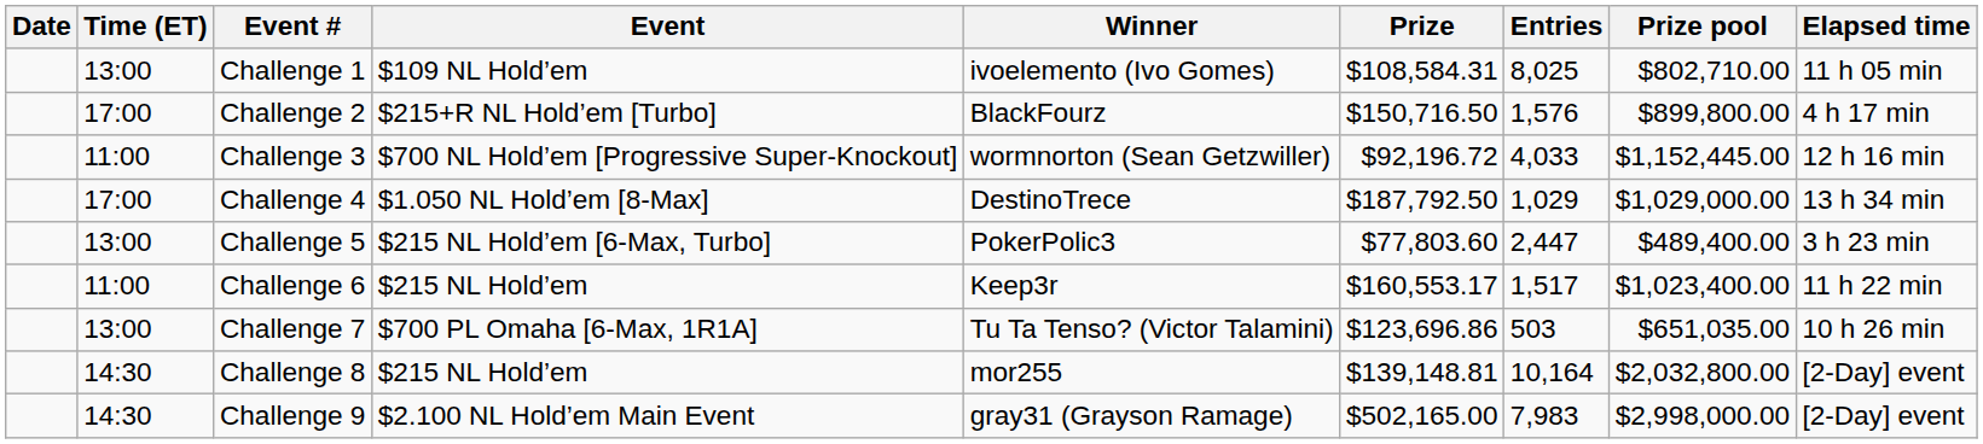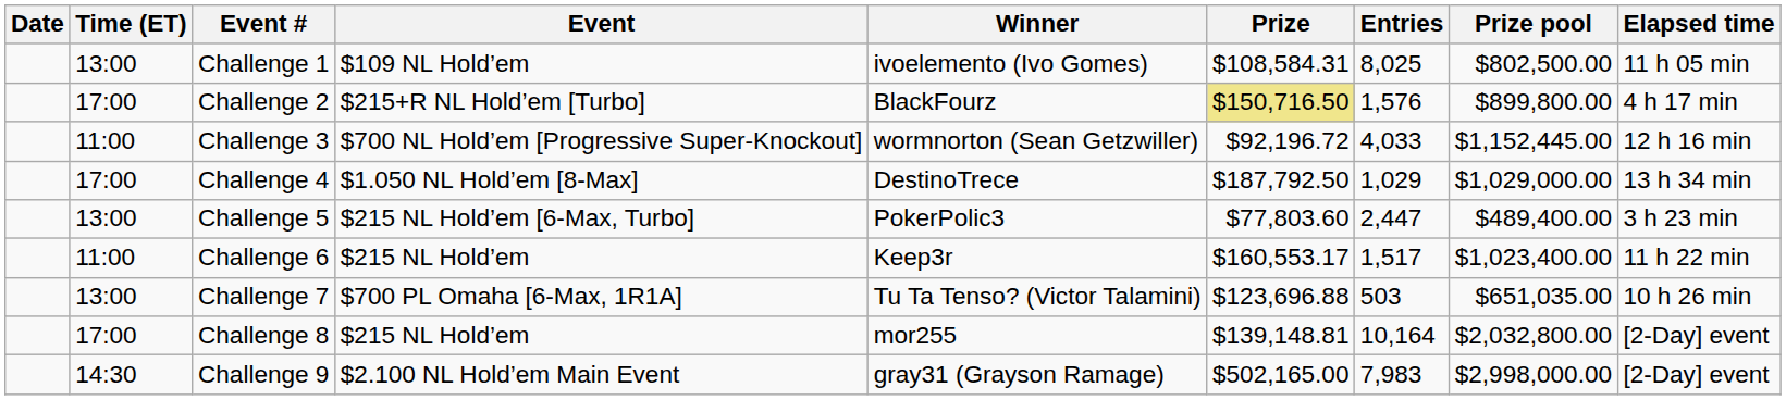Challenge 1 | Prize pool: $802,710.00 -> $802,500.00
Challenge 2 | Prize: no background -> khaki background
Challenge 7 | Prize: $123,696.86 -> $123,696.88
Challenge 8 | Time (ET): 14:30 -> 17:00
